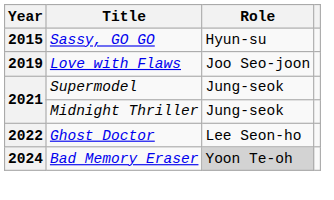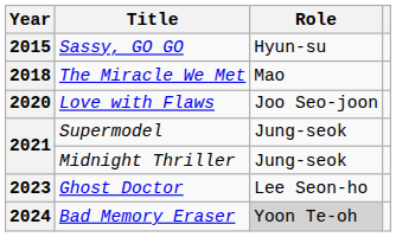+ row: 2018 | The Miracle We Met | Mao
Love with Flaws | Year: 2019 -> 2020
Ghost Doctor | Year: 2022 -> 2023
